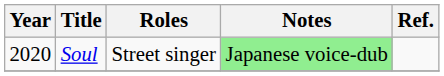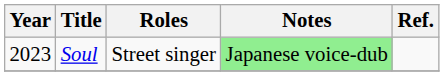Soul | Year: 2020 -> 2023
